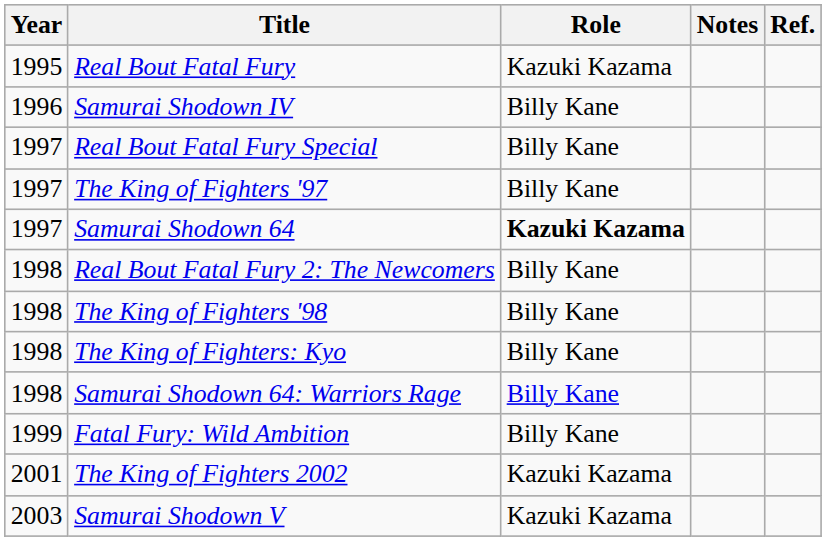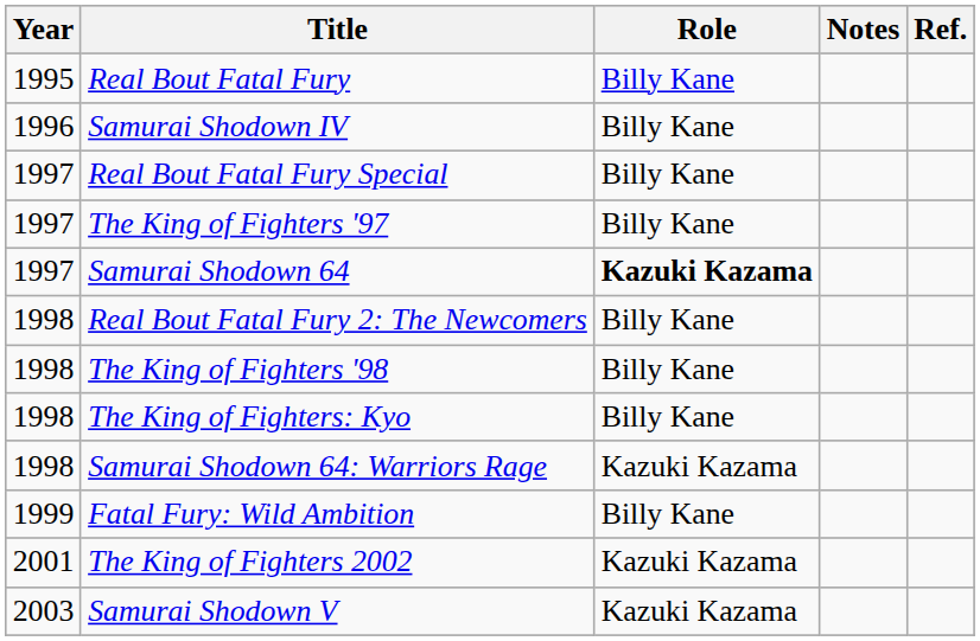Real Bout Fatal Fury | Role: Kazuki Kazama -> Billy Kane
Samurai Shodown 64: Warriors Rage | Role: Billy Kane -> Kazuki Kazama
